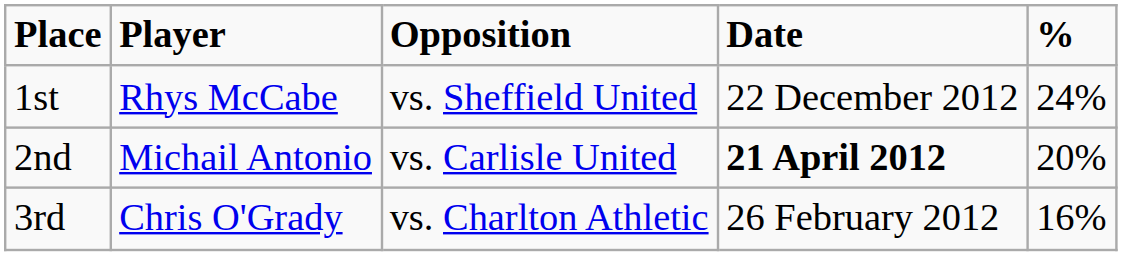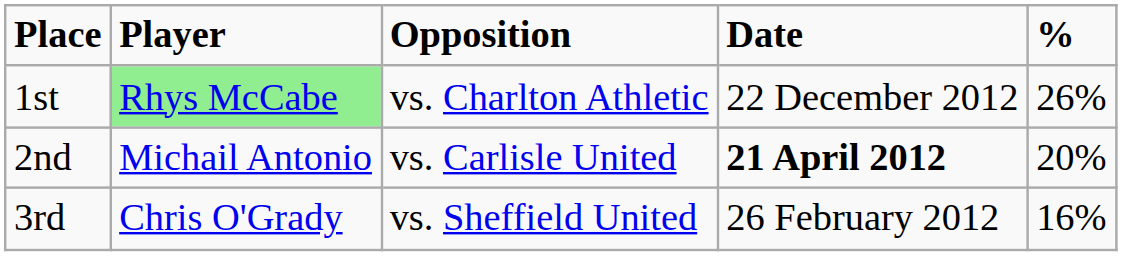1st | Player: no background -> lightgreen background
1st | Opposition: vs. Sheffield United -> vs. Charlton Athletic
1st | %: 24% -> 26%
3rd | Opposition: vs. Charlton Athletic -> vs. Sheffield United
